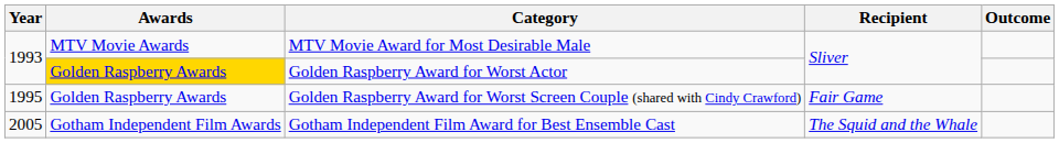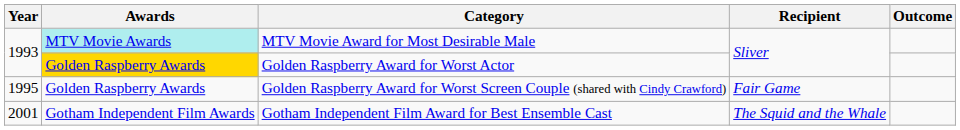MTV Movie Award for Most Desirable Male | Awards: no background -> paleturquoise background
Gotham Independent Film Award for Best Ensemble Cast | Year: 2005 -> 2001
